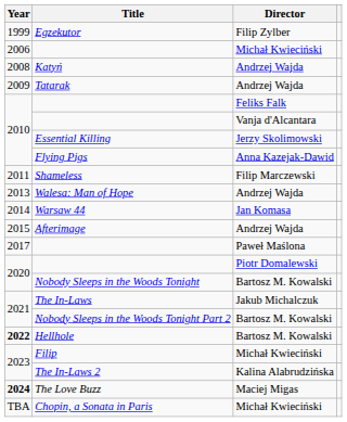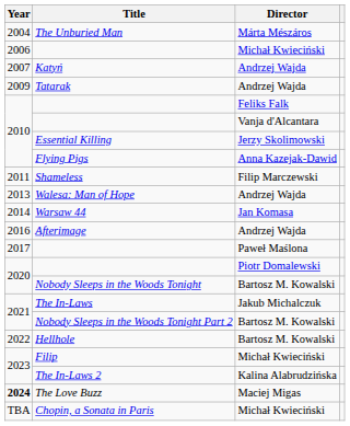- row: 1999 | Egzekutor | Filip Zylber
+ row: 2004 | The Unburied Man | Márta Mészáros
Katyń | Year: 2008 -> 2007
Afterimage | Year: 2015 -> 2016
Hellhole | Year: bold -> normal
